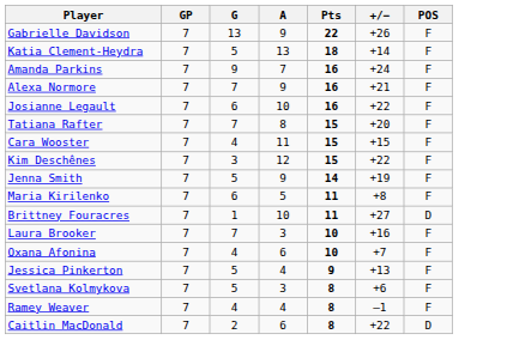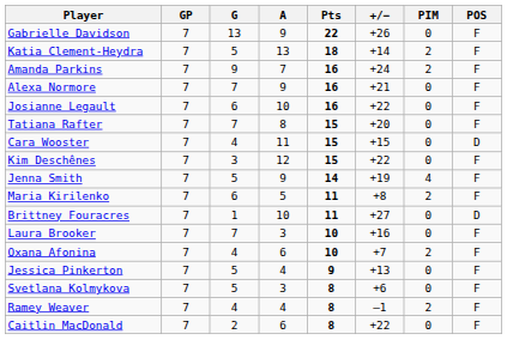+ column: PIM | 0 | 2 | 2 | 0 | 0 | 0 | 0 | 0 | 4 | 2 | 0 | 0 | 2 | 0 | 0 | 2 | 0
Cara Wooster | POS: F -> D
Caitlin MacDonald | POS: D -> F
